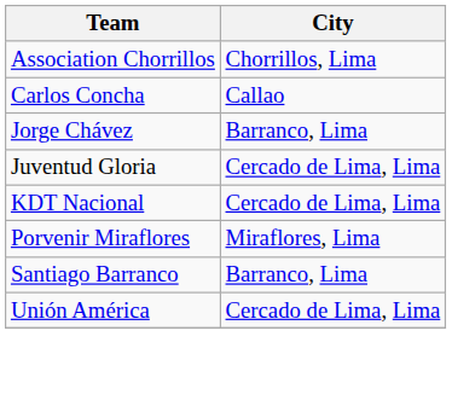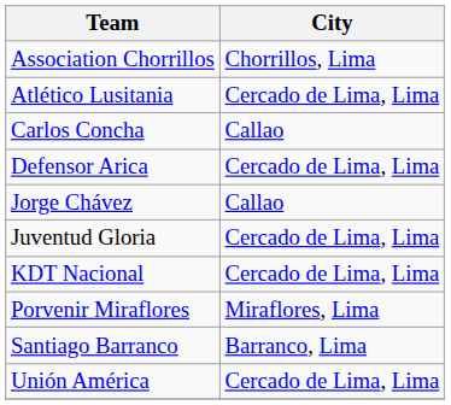+ row: Atlético Lusitania | Cercado de Lima, Lima
+ row: Defensor Arica | Cercado de Lima, Lima
Jorge Chávez | City: Barranco, Lima -> Callao
